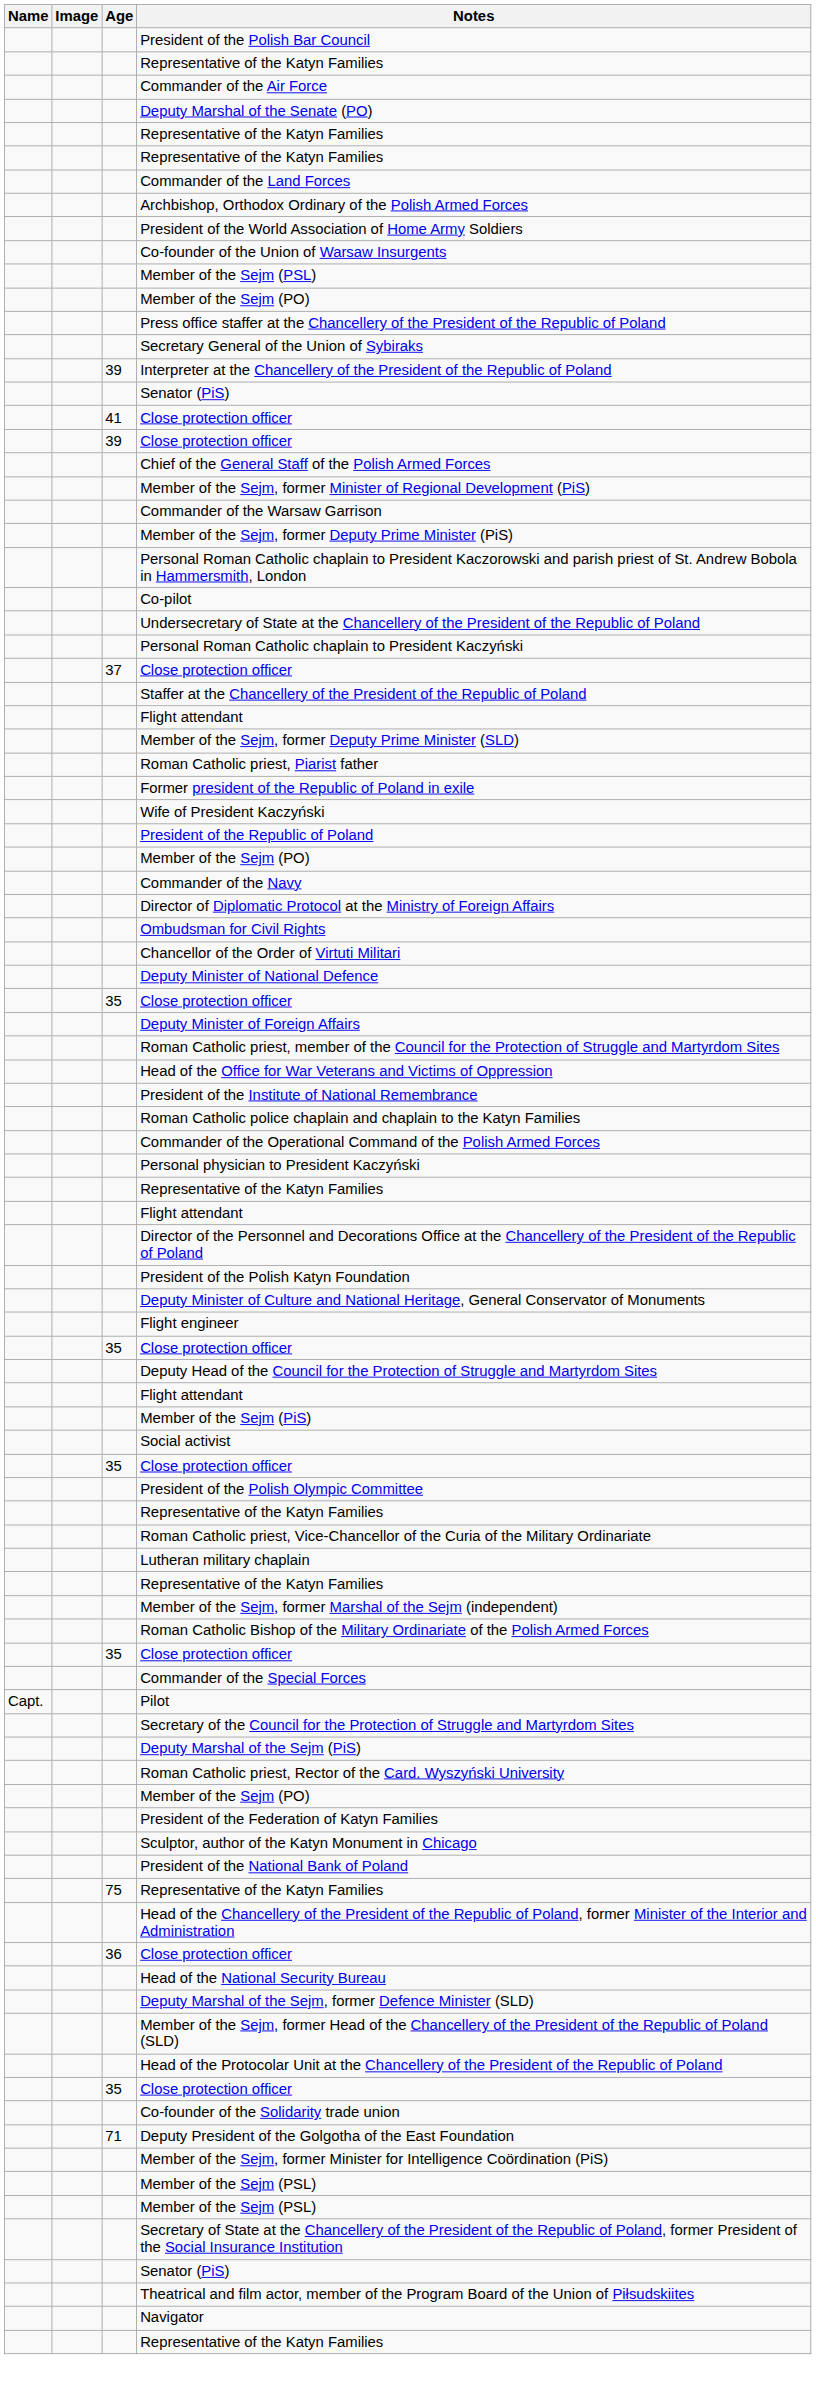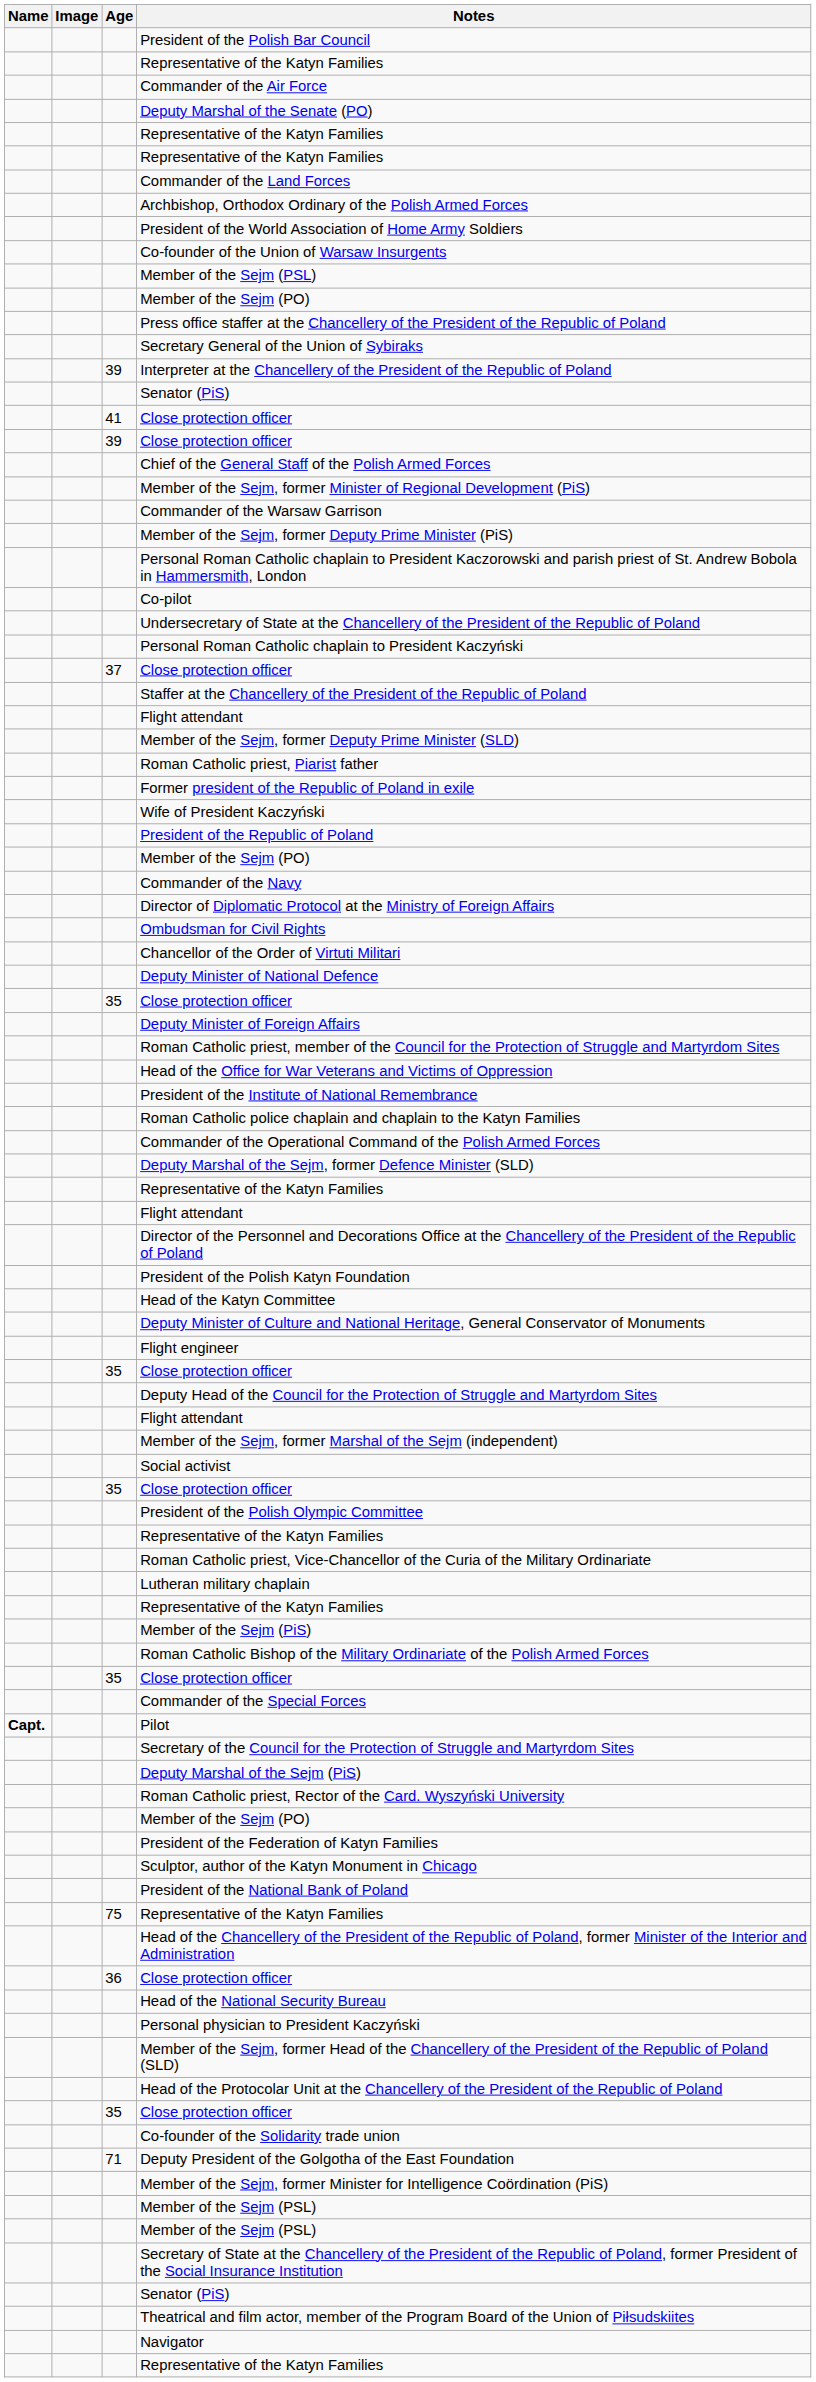rows swapped: Personal physician to President Kaczyński <-> Deputy Marshal of the Sejm, former Defence Minister (SLD)
+ row: Head of the Katyn Committee
rows swapped: Member of the Sejm (PiS) <-> Member of the Sejm, former Marshal of the Sejm (independent)
Pilot | Name: normal -> bold
